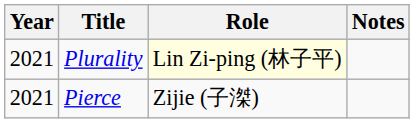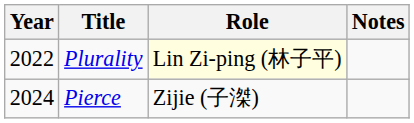Plurality | Year: 2021 -> 2022
Pierce | Year: 2021 -> 2024
